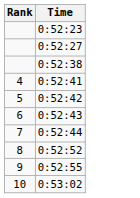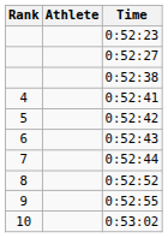+ column: Athlete
